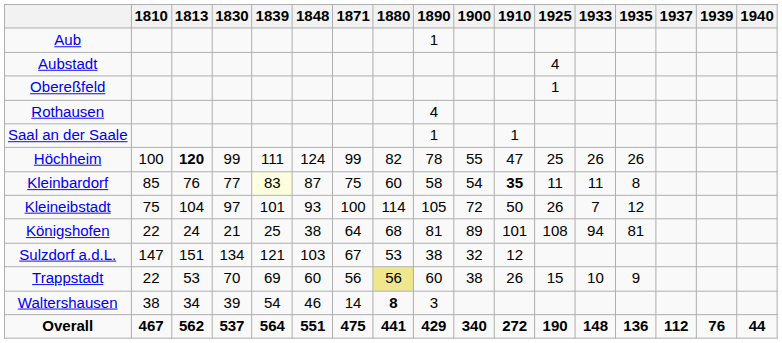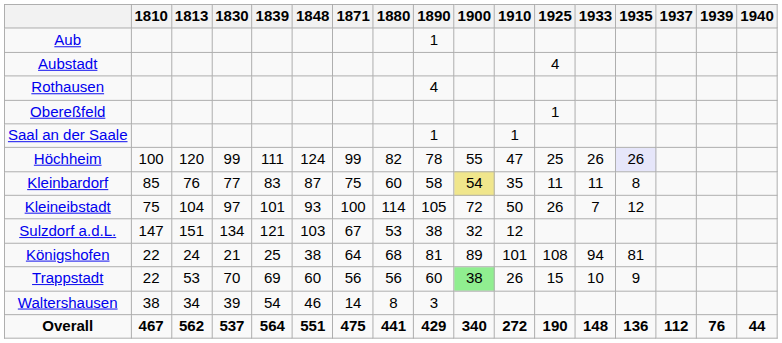rows swapped: Obereßfeld <-> Rothausen
Höchheim | 1813: bold -> normal
Höchheim | 1935: no background -> lavender background
Kleinbardorf | 1839: lightyellow background -> no background
Kleinbardorf | 1900: no background -> khaki background
Kleinbardorf | 1910: bold -> normal
rows swapped: Königshofen <-> Sulzdorf a.d.L.
Trappstadt | 1880: khaki background -> no background
Trappstadt | 1900: no background -> lightgreen background
Waltershausen | 1880: bold -> normal
